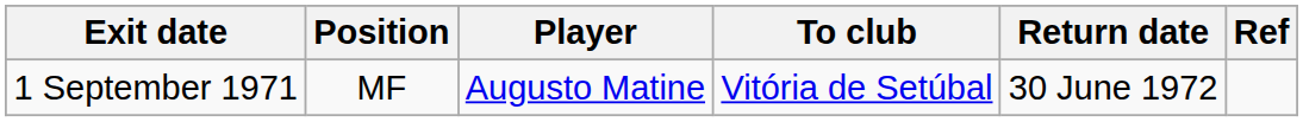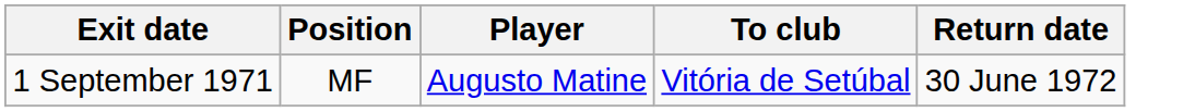- column: Ref
